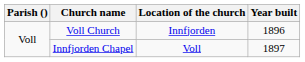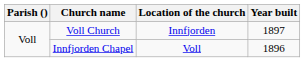Voll Church | Year built: 1896 -> 1897
Innfjorden Chapel | Year built: 1897 -> 1896
